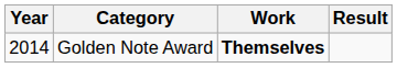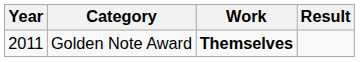Golden Note Award | Year: 2014 -> 2011
